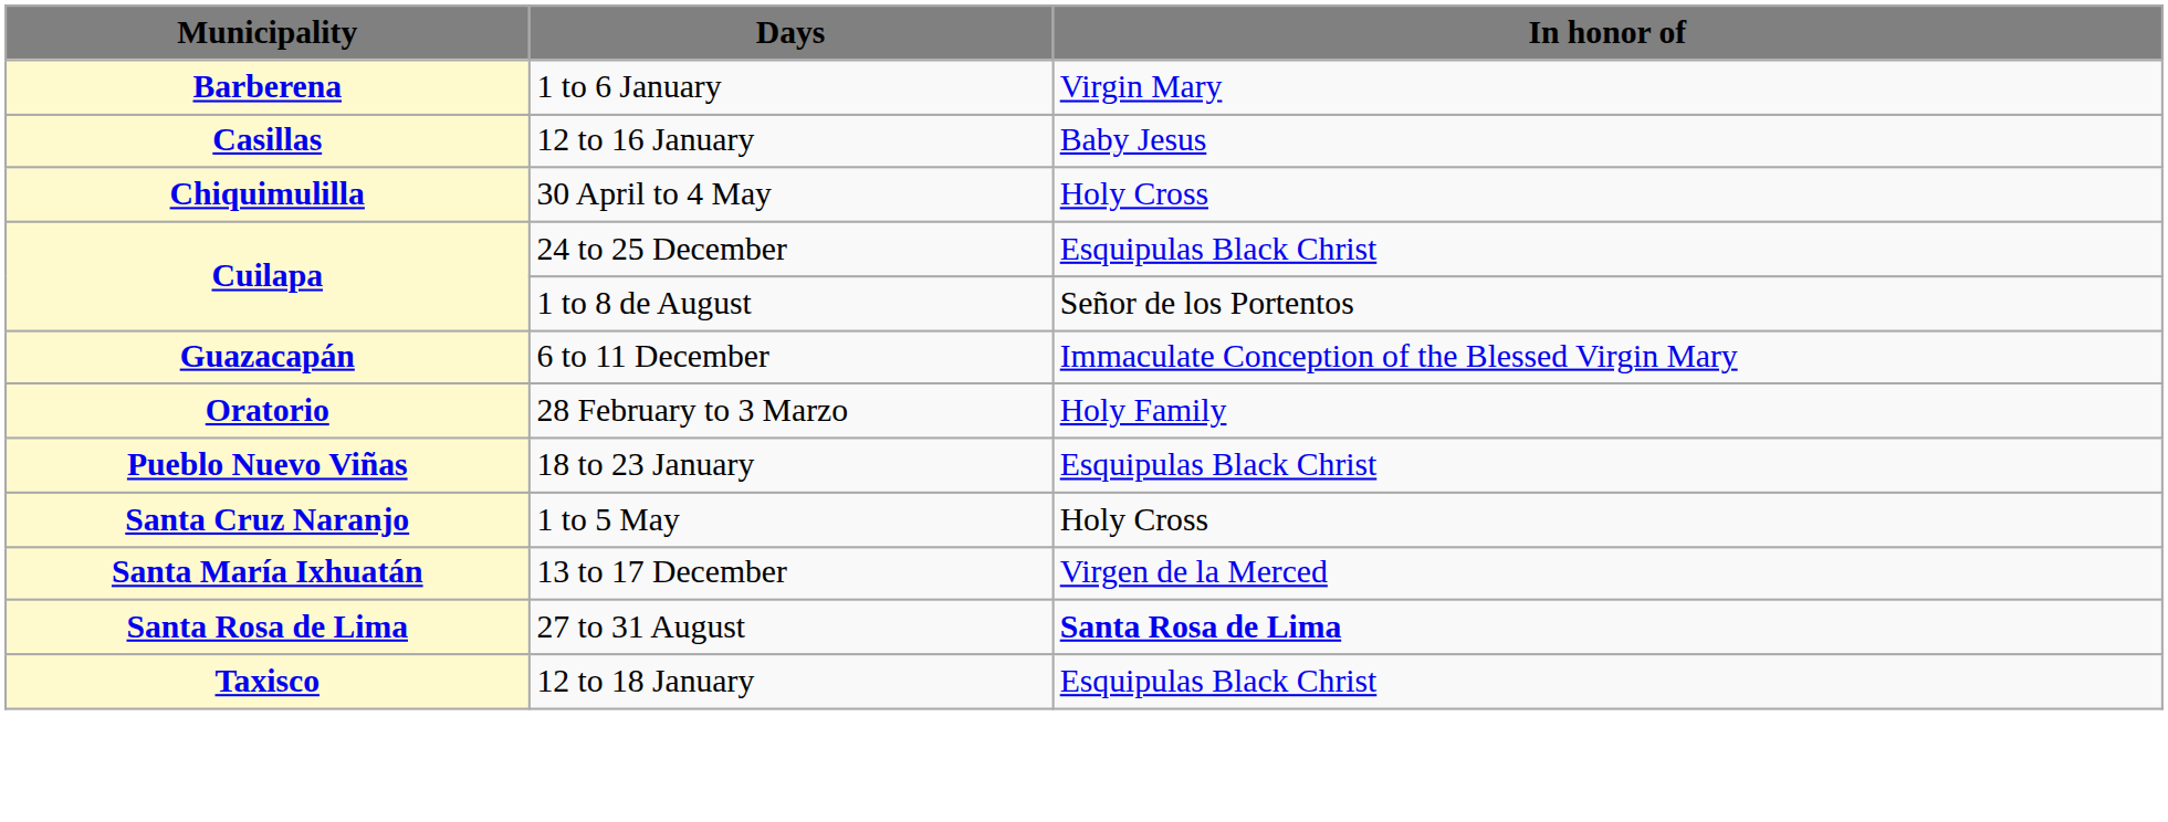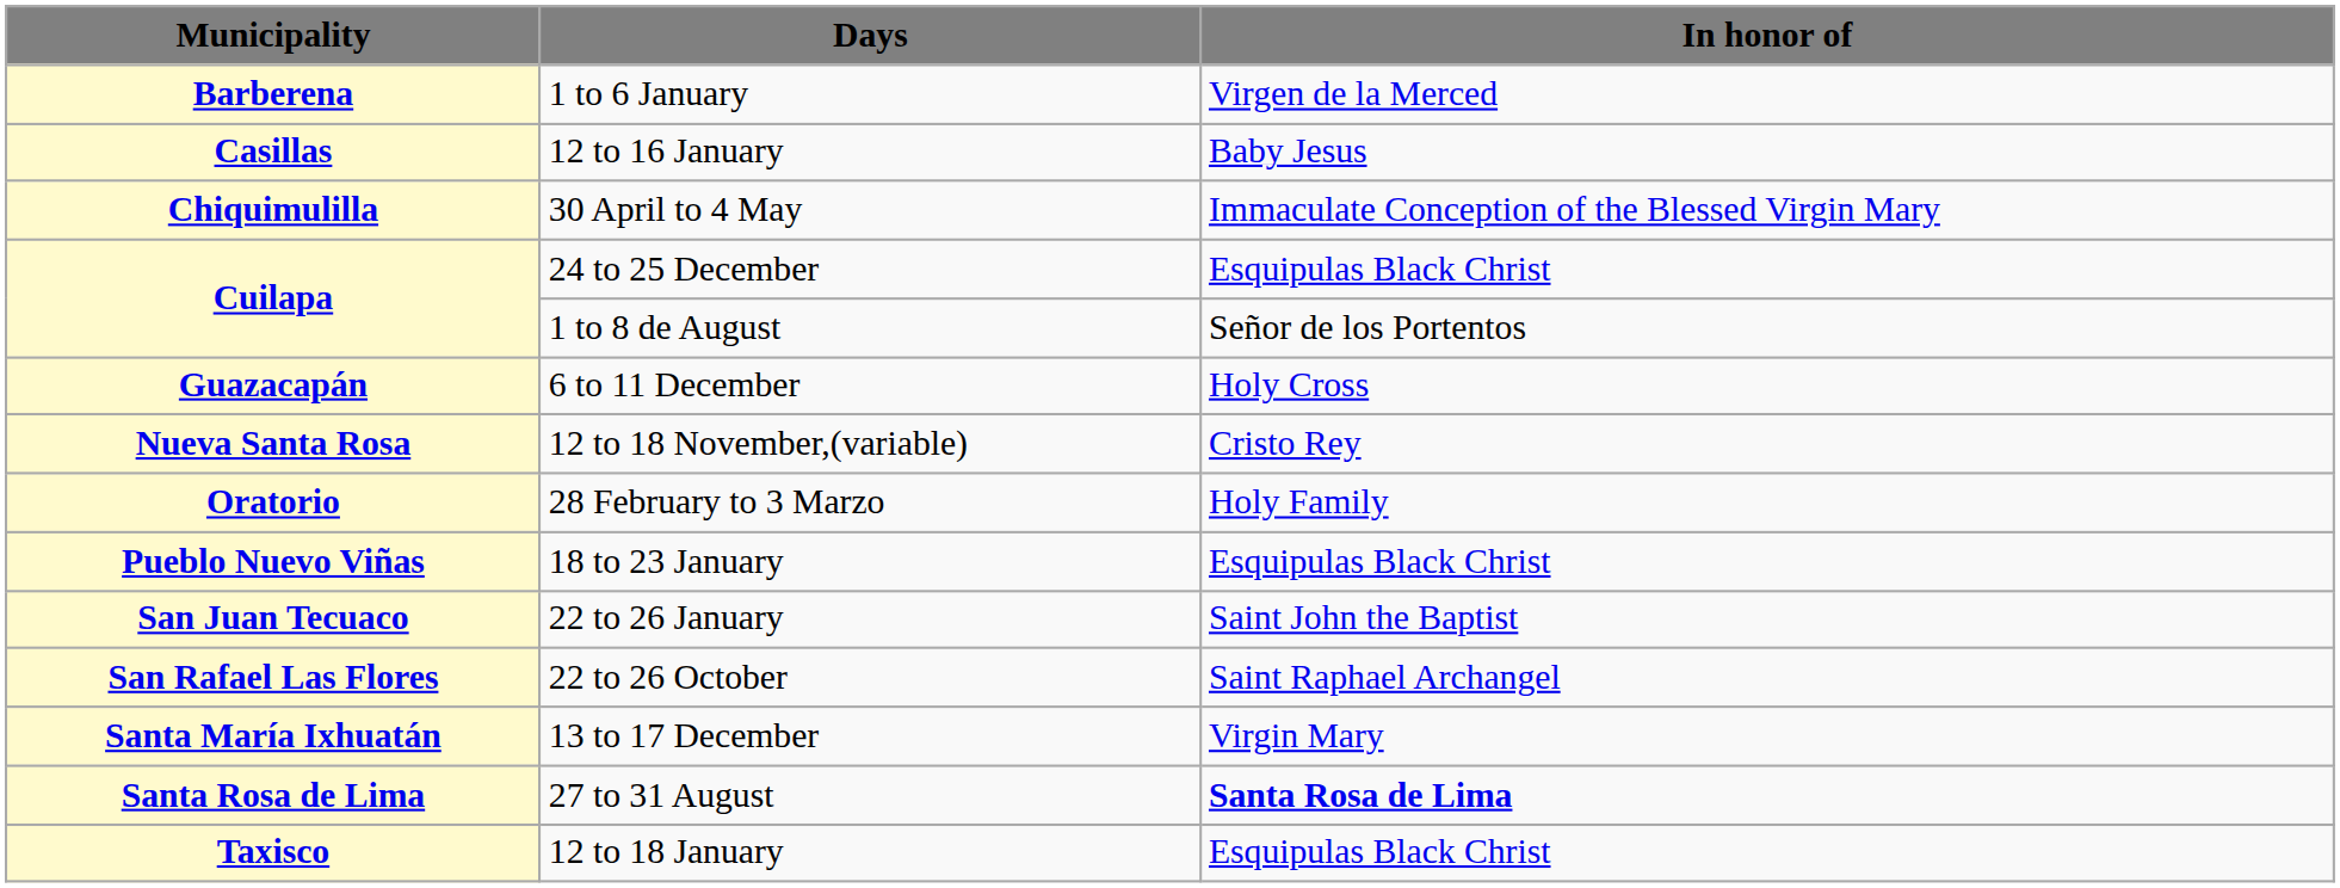1 to 6 January | In honor of: Virgin Mary -> Virgen de la Merced
30 April to 4 May | In honor of: Holy Cross -> Immaculate Conception of the Blessed Virgin Mary
6 to 11 December | In honor of: Immaculate Conception of the Blessed Virgin Mary -> Holy Cross
+ row: Nueva Santa Rosa | 12 to 18 November,(variable) | Cristo Rey
+ row: San Juan Tecuaco | 22 to 26 January | Saint John the Baptist
+ row: San Rafael Las Flores | 22 to 26 October | Saint Raphael Archangel
- row: Santa Cruz Naranjo | 1 to 5 May | Holy Cross
13 to 17 December | In honor of: Virgen de la Merced -> Virgin Mary
